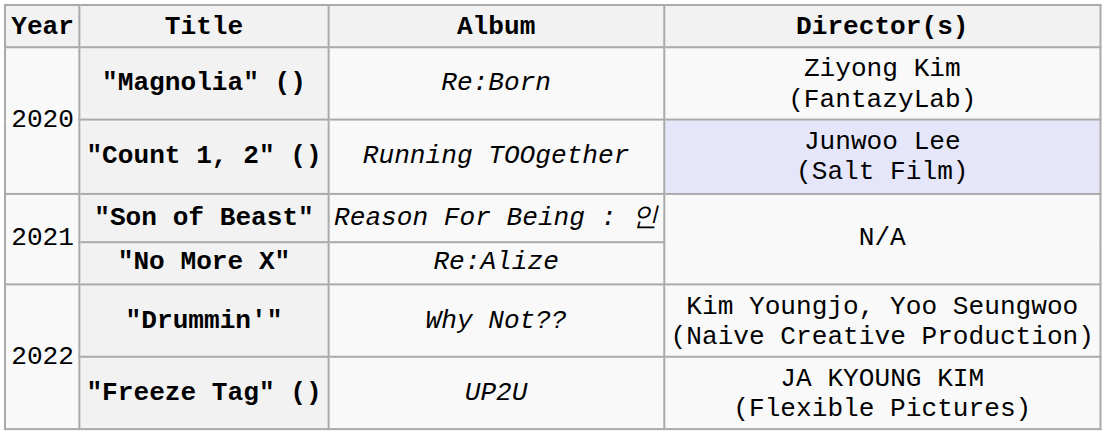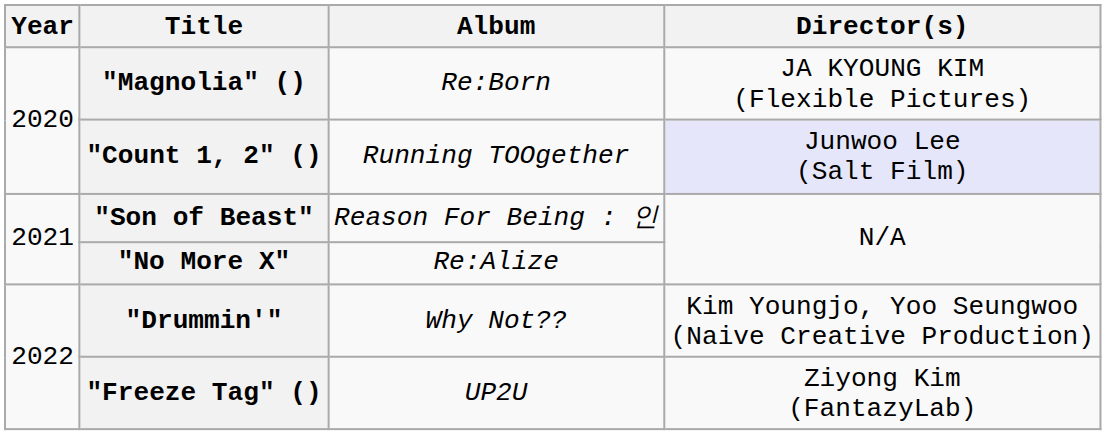"Magnolia" () | Director(s): Ziyong Kim (FantazyLab) -> JA KYOUNG KIM (Flexible Pictures)
"Freeze Tag" () | Director(s): JA KYOUNG KIM (Flexible Pictures) -> Ziyong Kim (FantazyLab)
